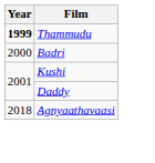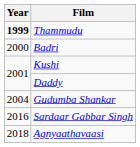+ row: 2004 | Gudumba Shankar
+ row: 2016 | Sardaar Gabbar Singh
